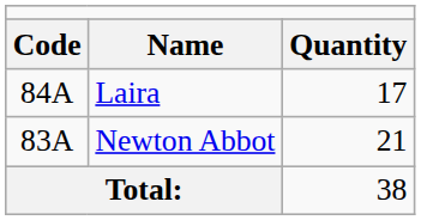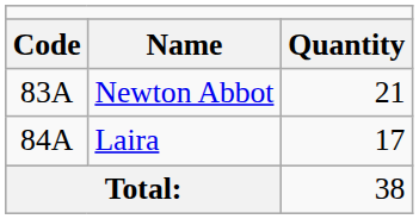rows swapped: Newton Abbot <-> Laira
